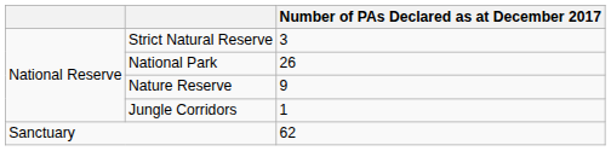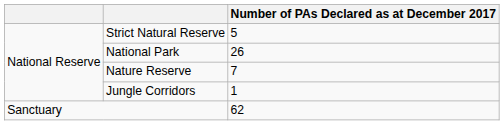Strict Natural Reserve | Number of PAs Declared as at December 2017: 3 -> 5
Nature Reserve | Number of PAs Declared as at December 2017: 9 -> 7
